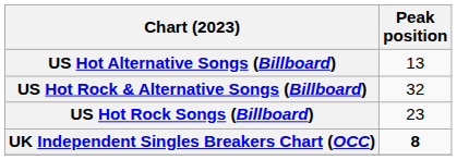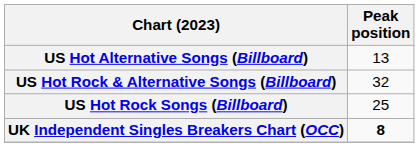US Hot Rock Songs (Billboard) | Peak position: 23 -> 25
